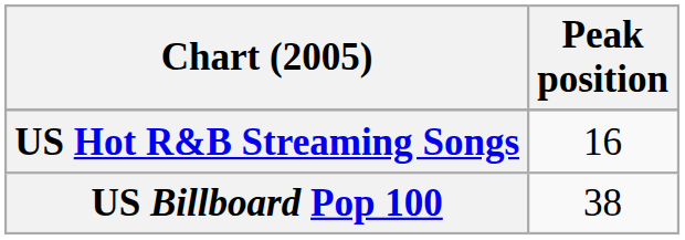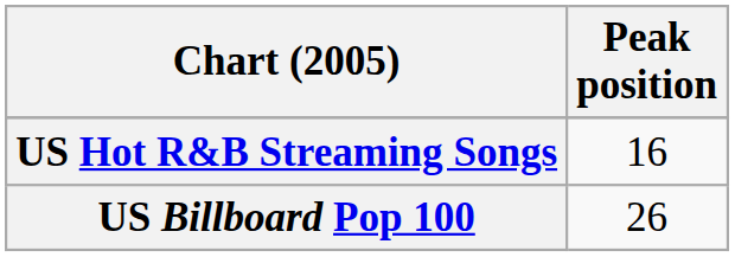US Billboard Pop 100 | Peak position: 38 -> 26
